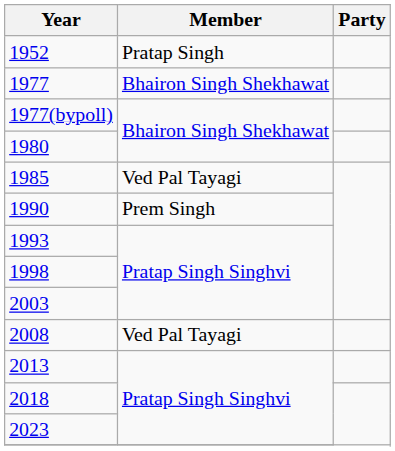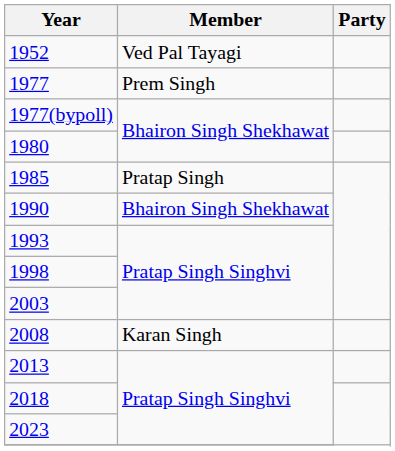1952 | Member: Pratap Singh -> Ved Pal Tayagi
1977 | Member: Bhairon Singh Shekhawat -> Prem Singh
1985 | Member: Ved Pal Tayagi -> Pratap Singh
1990 | Member: Prem Singh -> Bhairon Singh Shekhawat
2008 | Member: Ved Pal Tayagi -> Karan Singh
